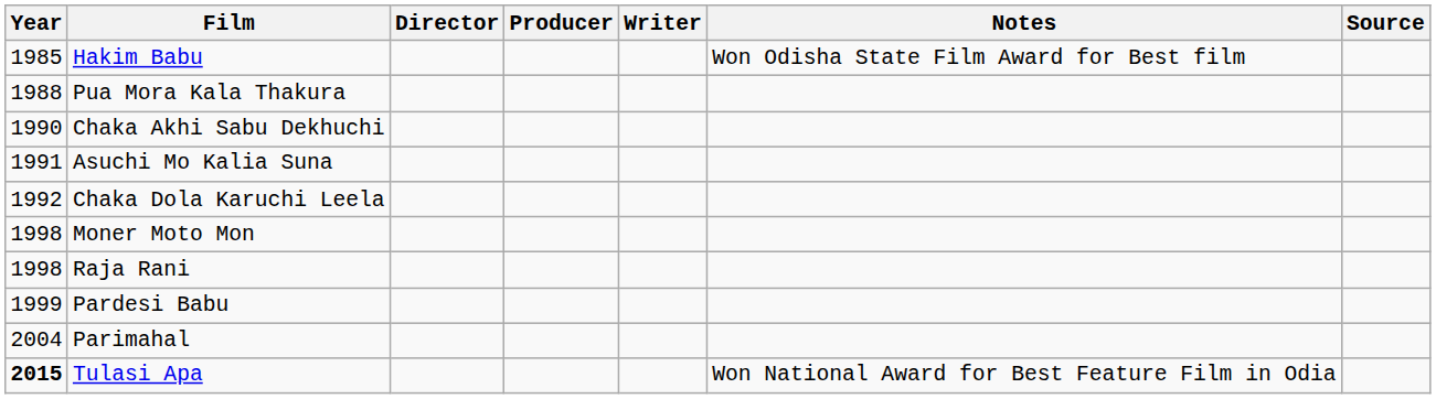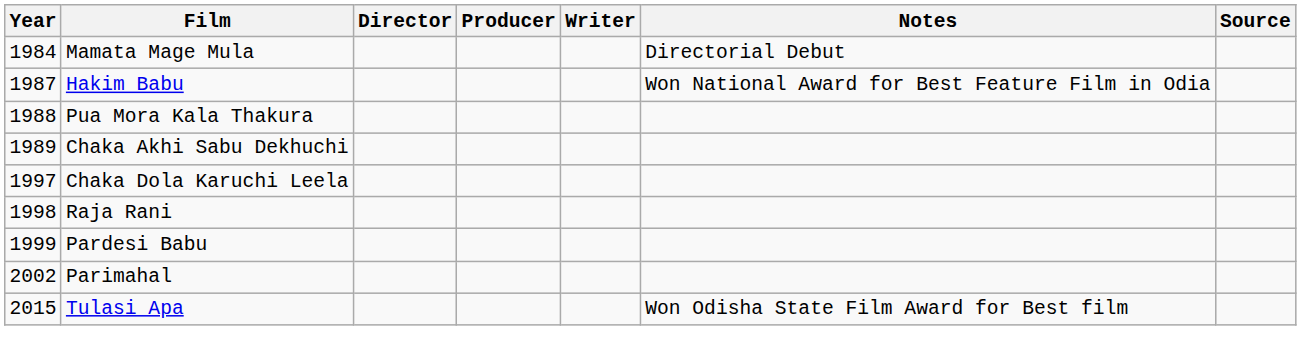+ row: 1984 | Mamata Mage Mula | Directorial Debut
Hakim Babu | Year: 1985 -> 1987
Hakim Babu | Notes: Won Odisha State Film Award for Best film -> Won National Award for Best Feature Film in Odia
Chaka Akhi Sabu Dekhuchi | Year: 1990 -> 1989
- row: 1991 | Asuchi Mo Kalia Suna
Chaka Dola Karuchi Leela | Year: 1992 -> 1997
- row: 1998 | Moner Moto Mon
Parimahal | Year: 2004 -> 2002
Tulasi Apa | Year: bold -> normal
Tulasi Apa | Notes: Won National Award for Best Feature Film in Odia -> Won Odisha State Film Award for Best film
